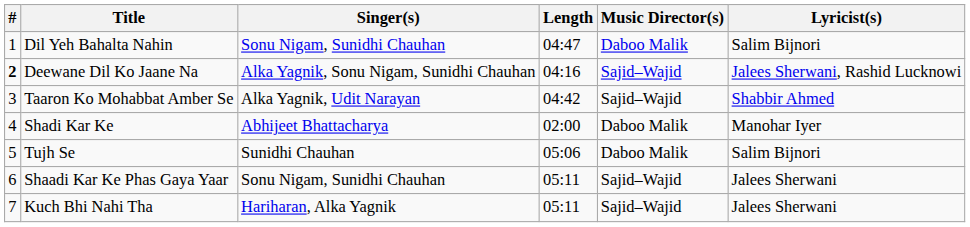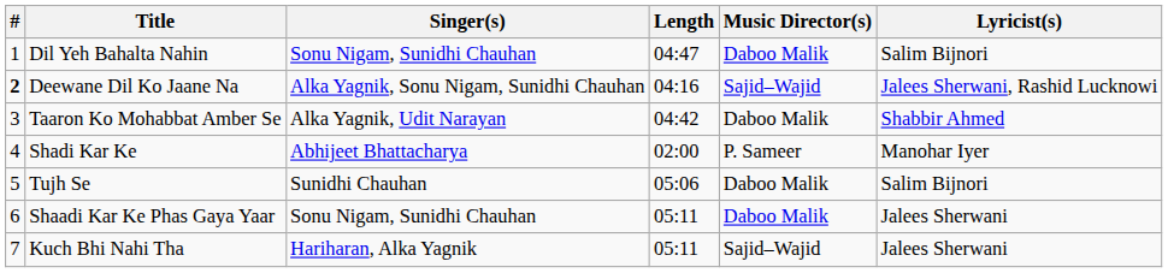Taaron Ko Mohabbat Amber Se | Music Director(s): Sajid–Wajid -> Daboo Malik
Shadi Kar Ke | Music Director(s): Daboo Malik -> P. Sameer
Shaadi Kar Ke Phas Gaya Yaar | Music Director(s): Sajid–Wajid -> Daboo Malik
